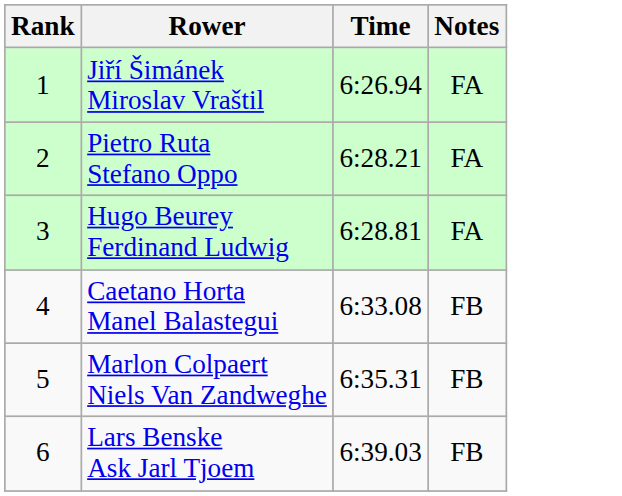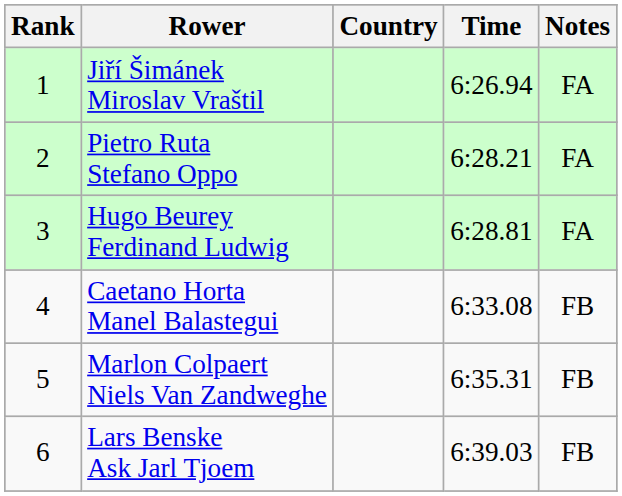+ column: Country
